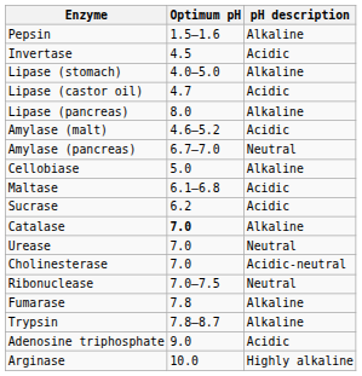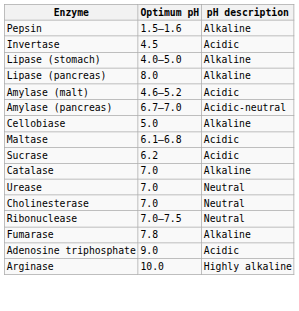- row: Lipase (castor oil) | 4.7 | Acidic
Amylase (pancreas) | pH description: Neutral -> Acidic-neutral
Catalase | Optimum pH: bold -> normal
Cholinesterase | pH description: Acidic-neutral -> Neutral
- row: Trypsin | 7.8–8.7 | Alkaline
